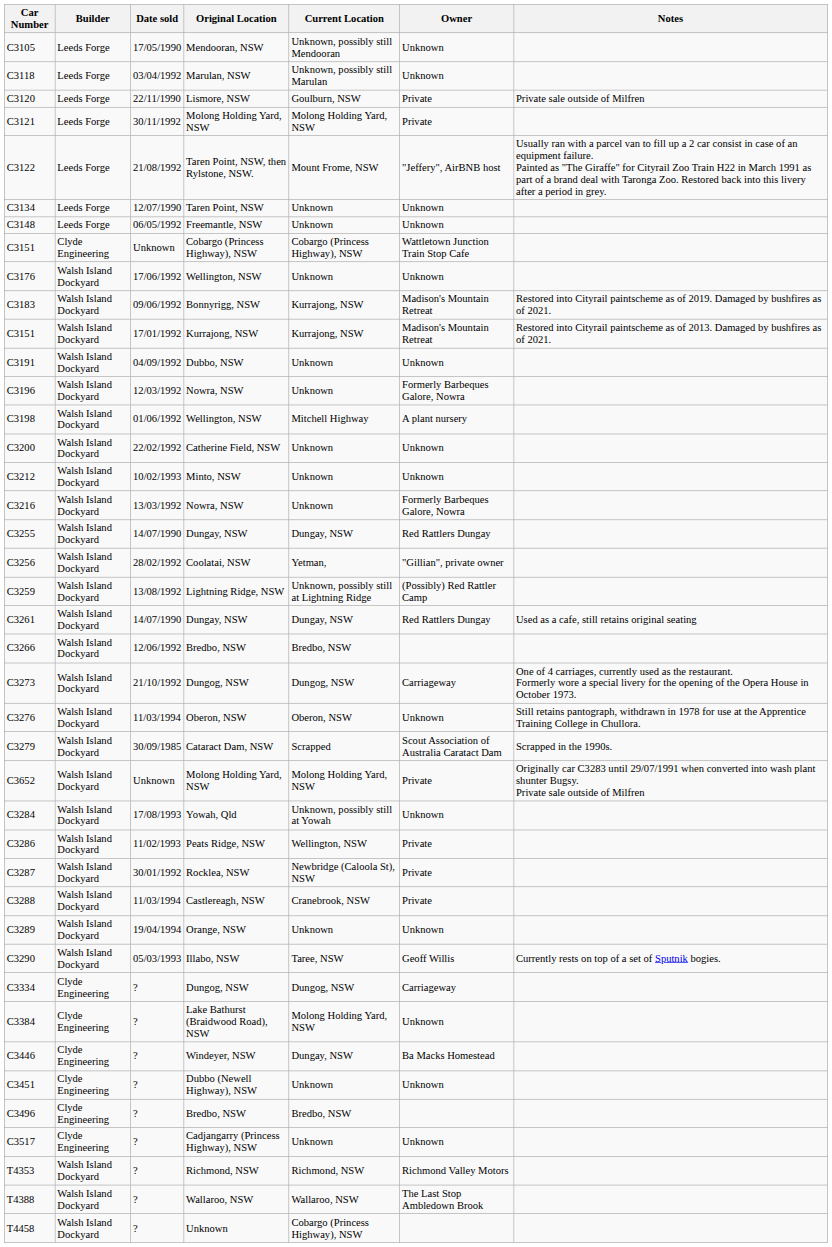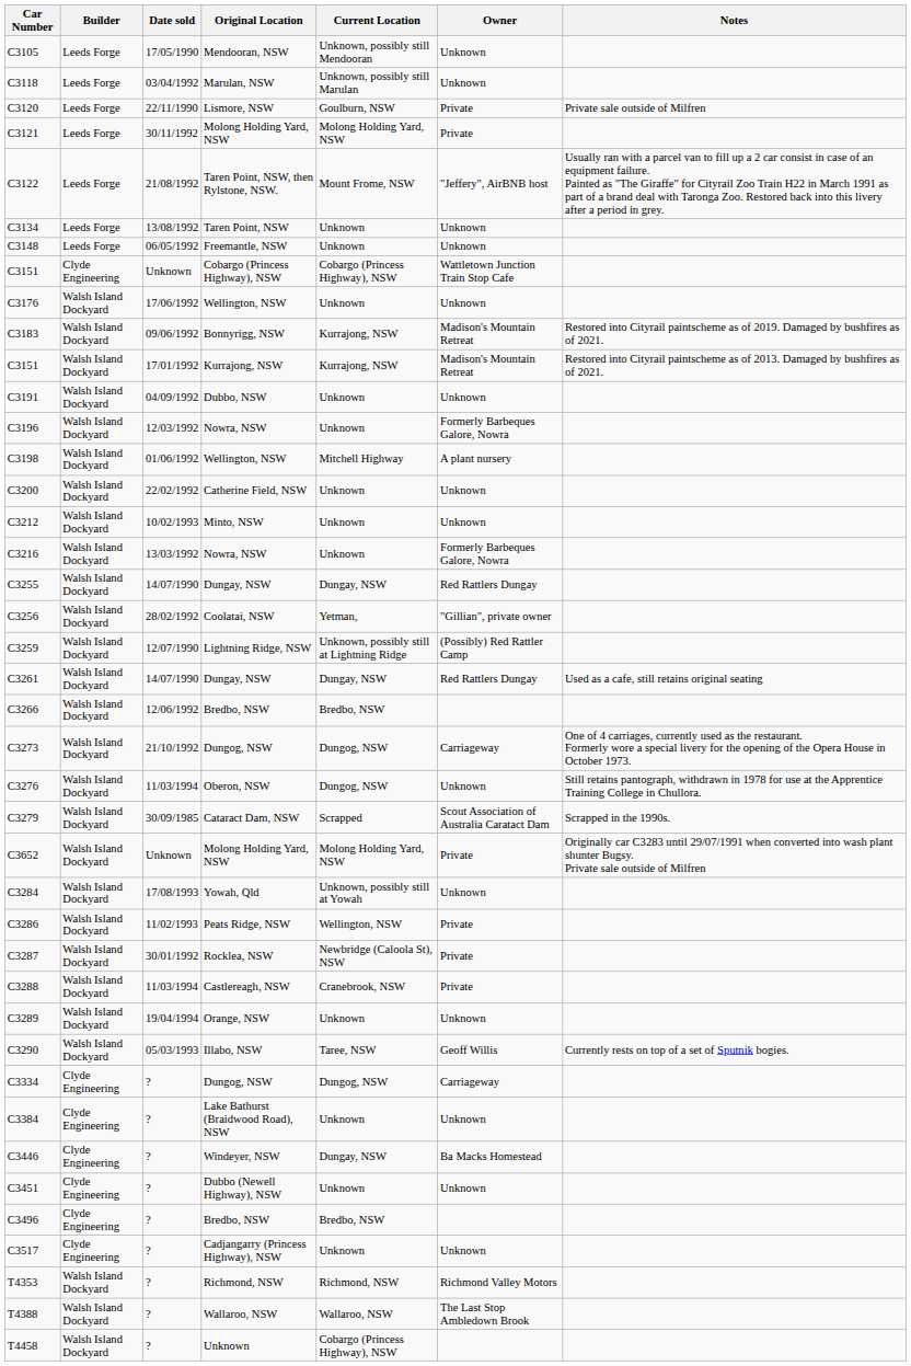C3134 | Date sold: 12/07/1990 -> 13/08/1992
C3259 | Date sold: 13/08/1992 -> 12/07/1990
C3276 | Current Location: Oberon, NSW -> Dungog, NSW
C3384 | Current Location: Molong Holding Yard, NSW -> Unknown
